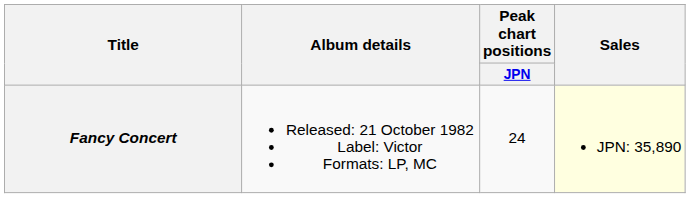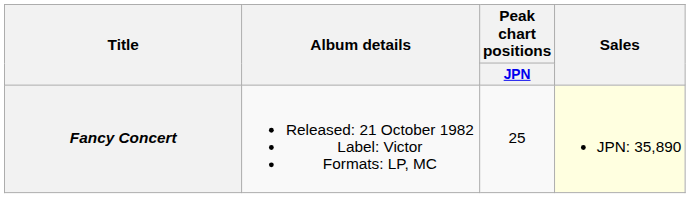Fancy Concert | Peak chart positions / JPN: 24 -> 25
